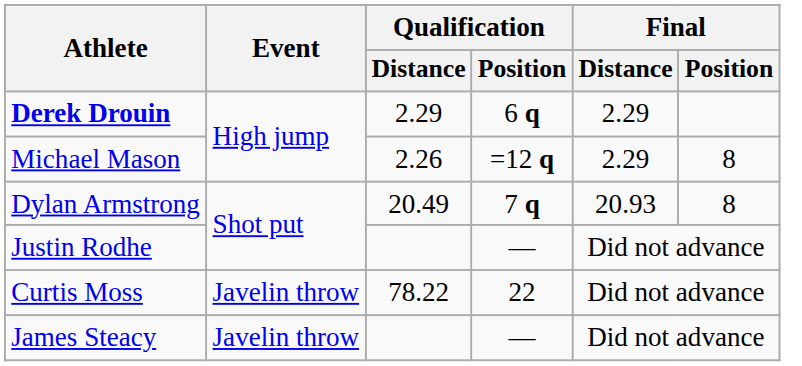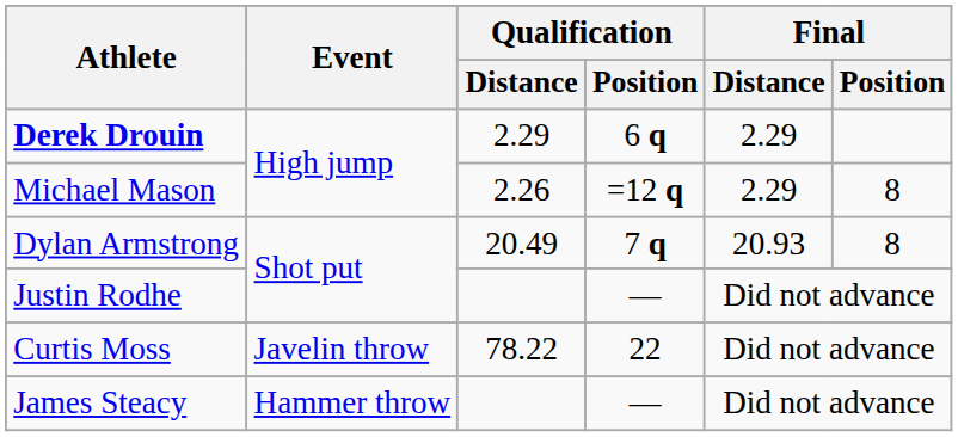James Steacy | Event: Javelin throw -> Hammer throw
